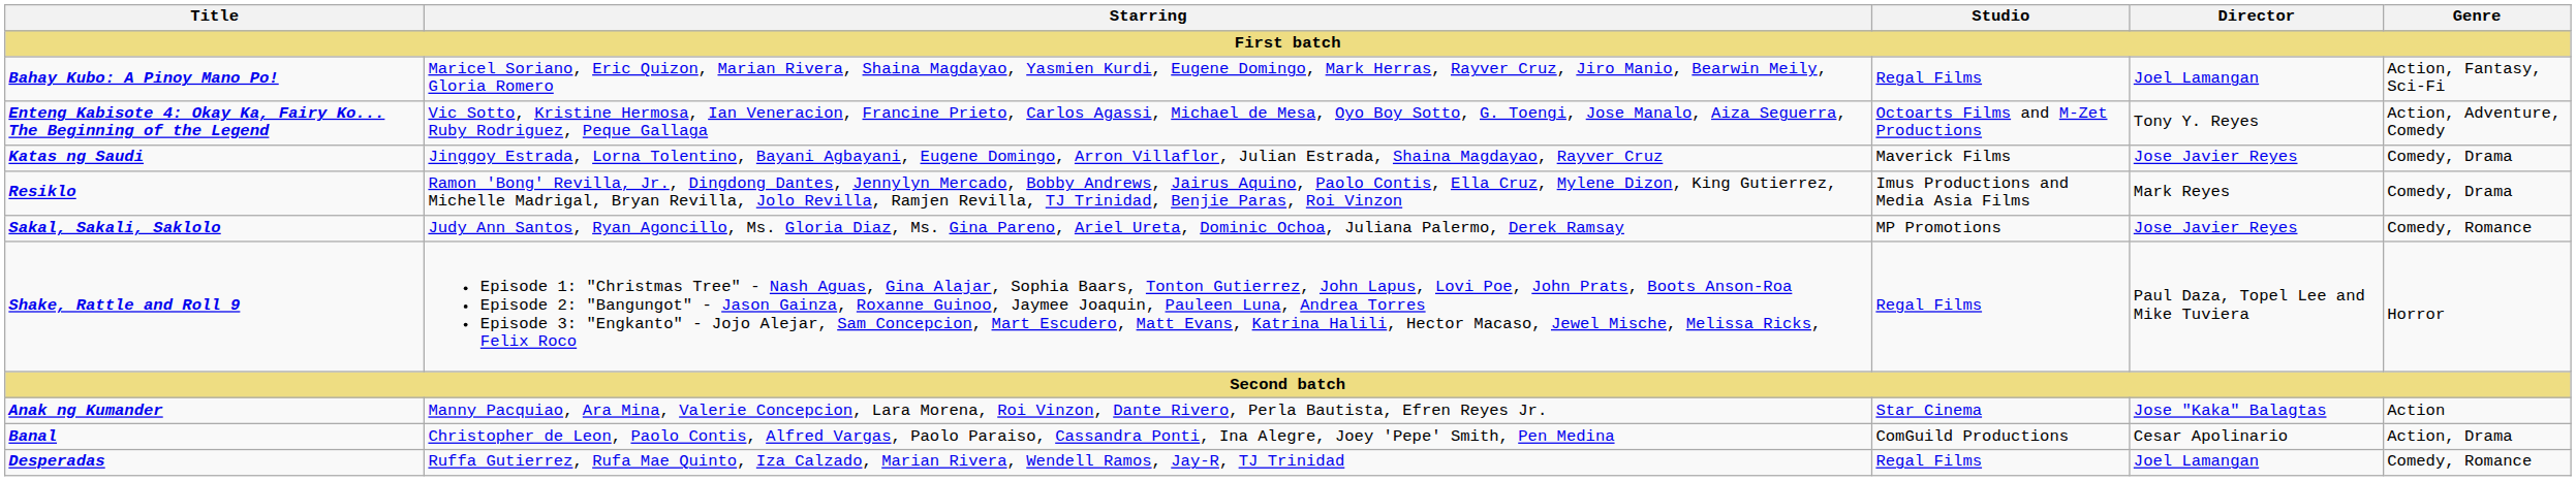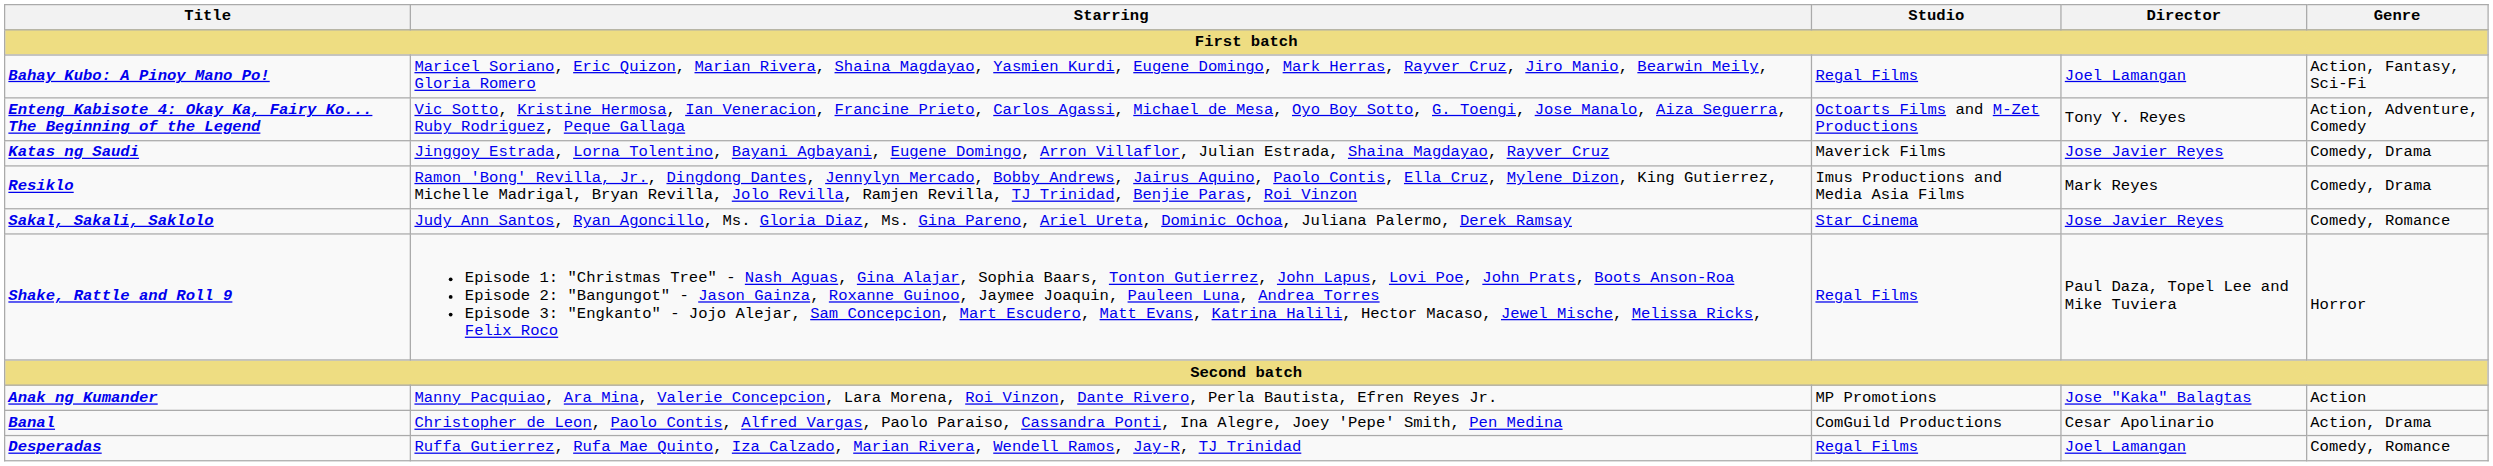Sakal, Sakali, Saklolo | Studio: MP Promotions -> Star Cinema
Anak ng Kumander | Studio: Star Cinema -> MP Promotions
